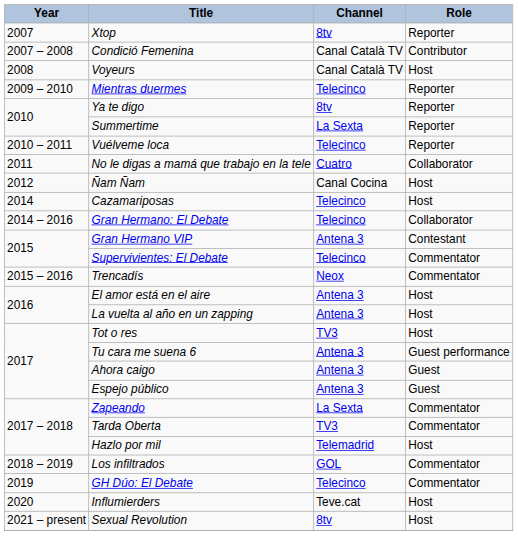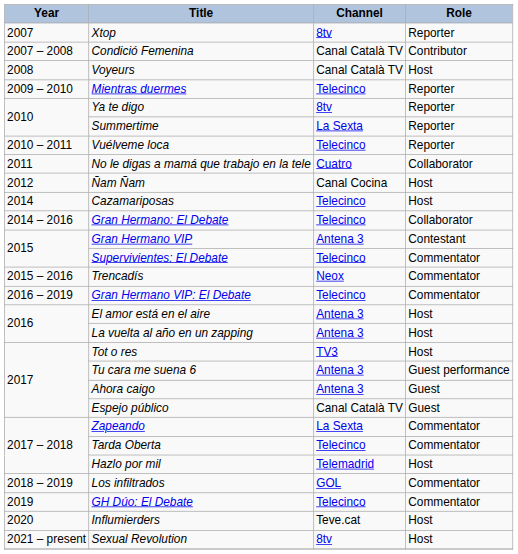+ row: 2016 – 2019 | Gran Hermano VIP: El Debate | Telecinco | Commentator
Espejo público | Channel: Antena 3 -> Canal Català TV
Tarda Oberta | Channel: TV3 -> Telecinco
